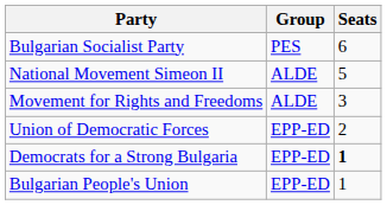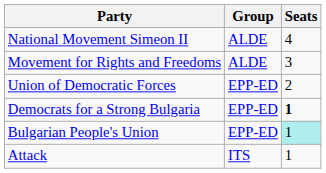- row: Bulgarian Socialist Party | PES | 6
National Movement Simeon II | Seats: 5 -> 4
Bulgarian People's Union | Seats: no background -> paleturquoise background
+ row: Attack | ITS | 1
